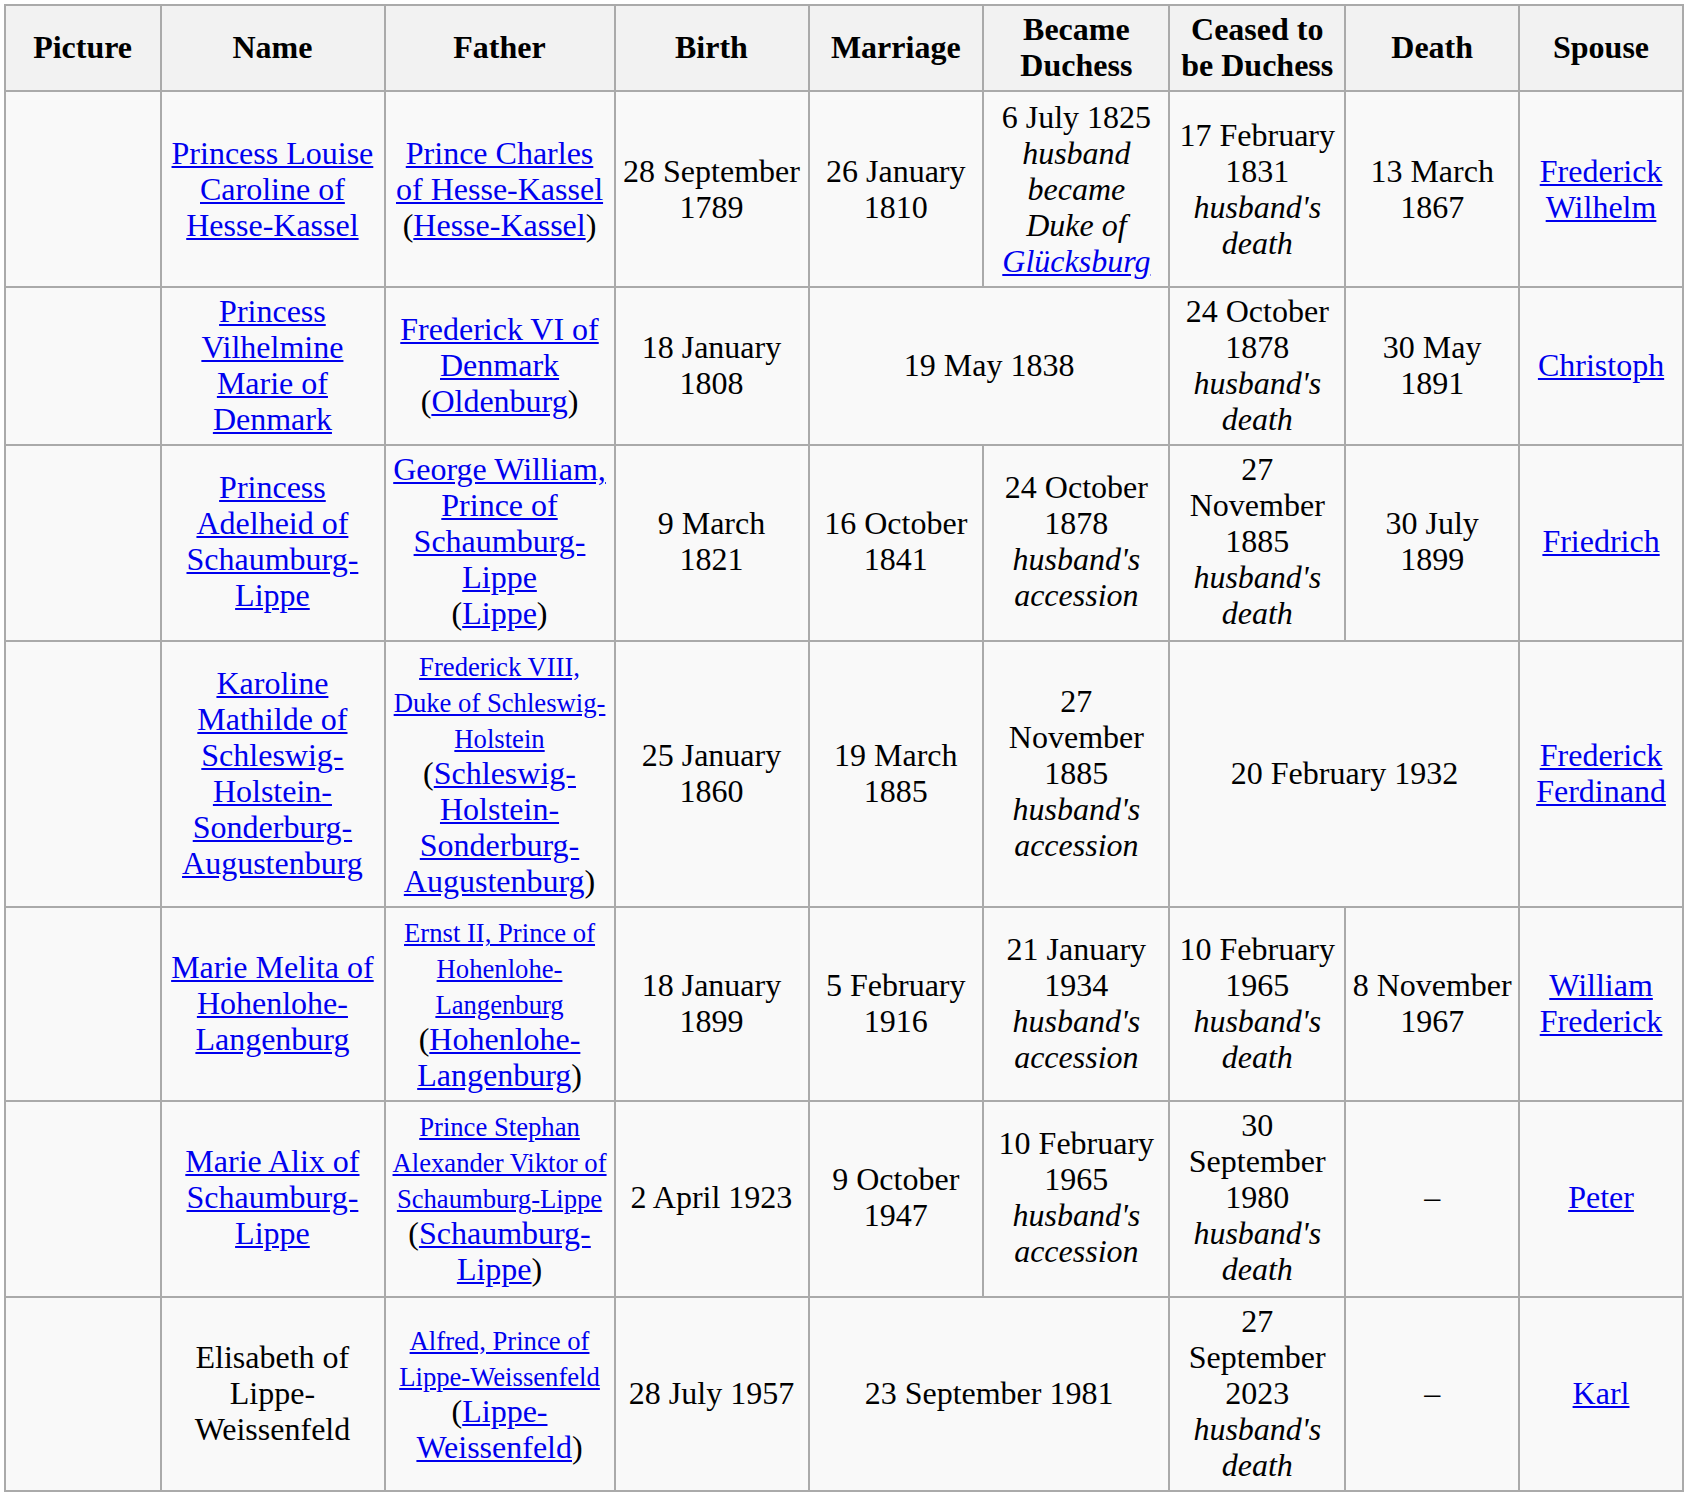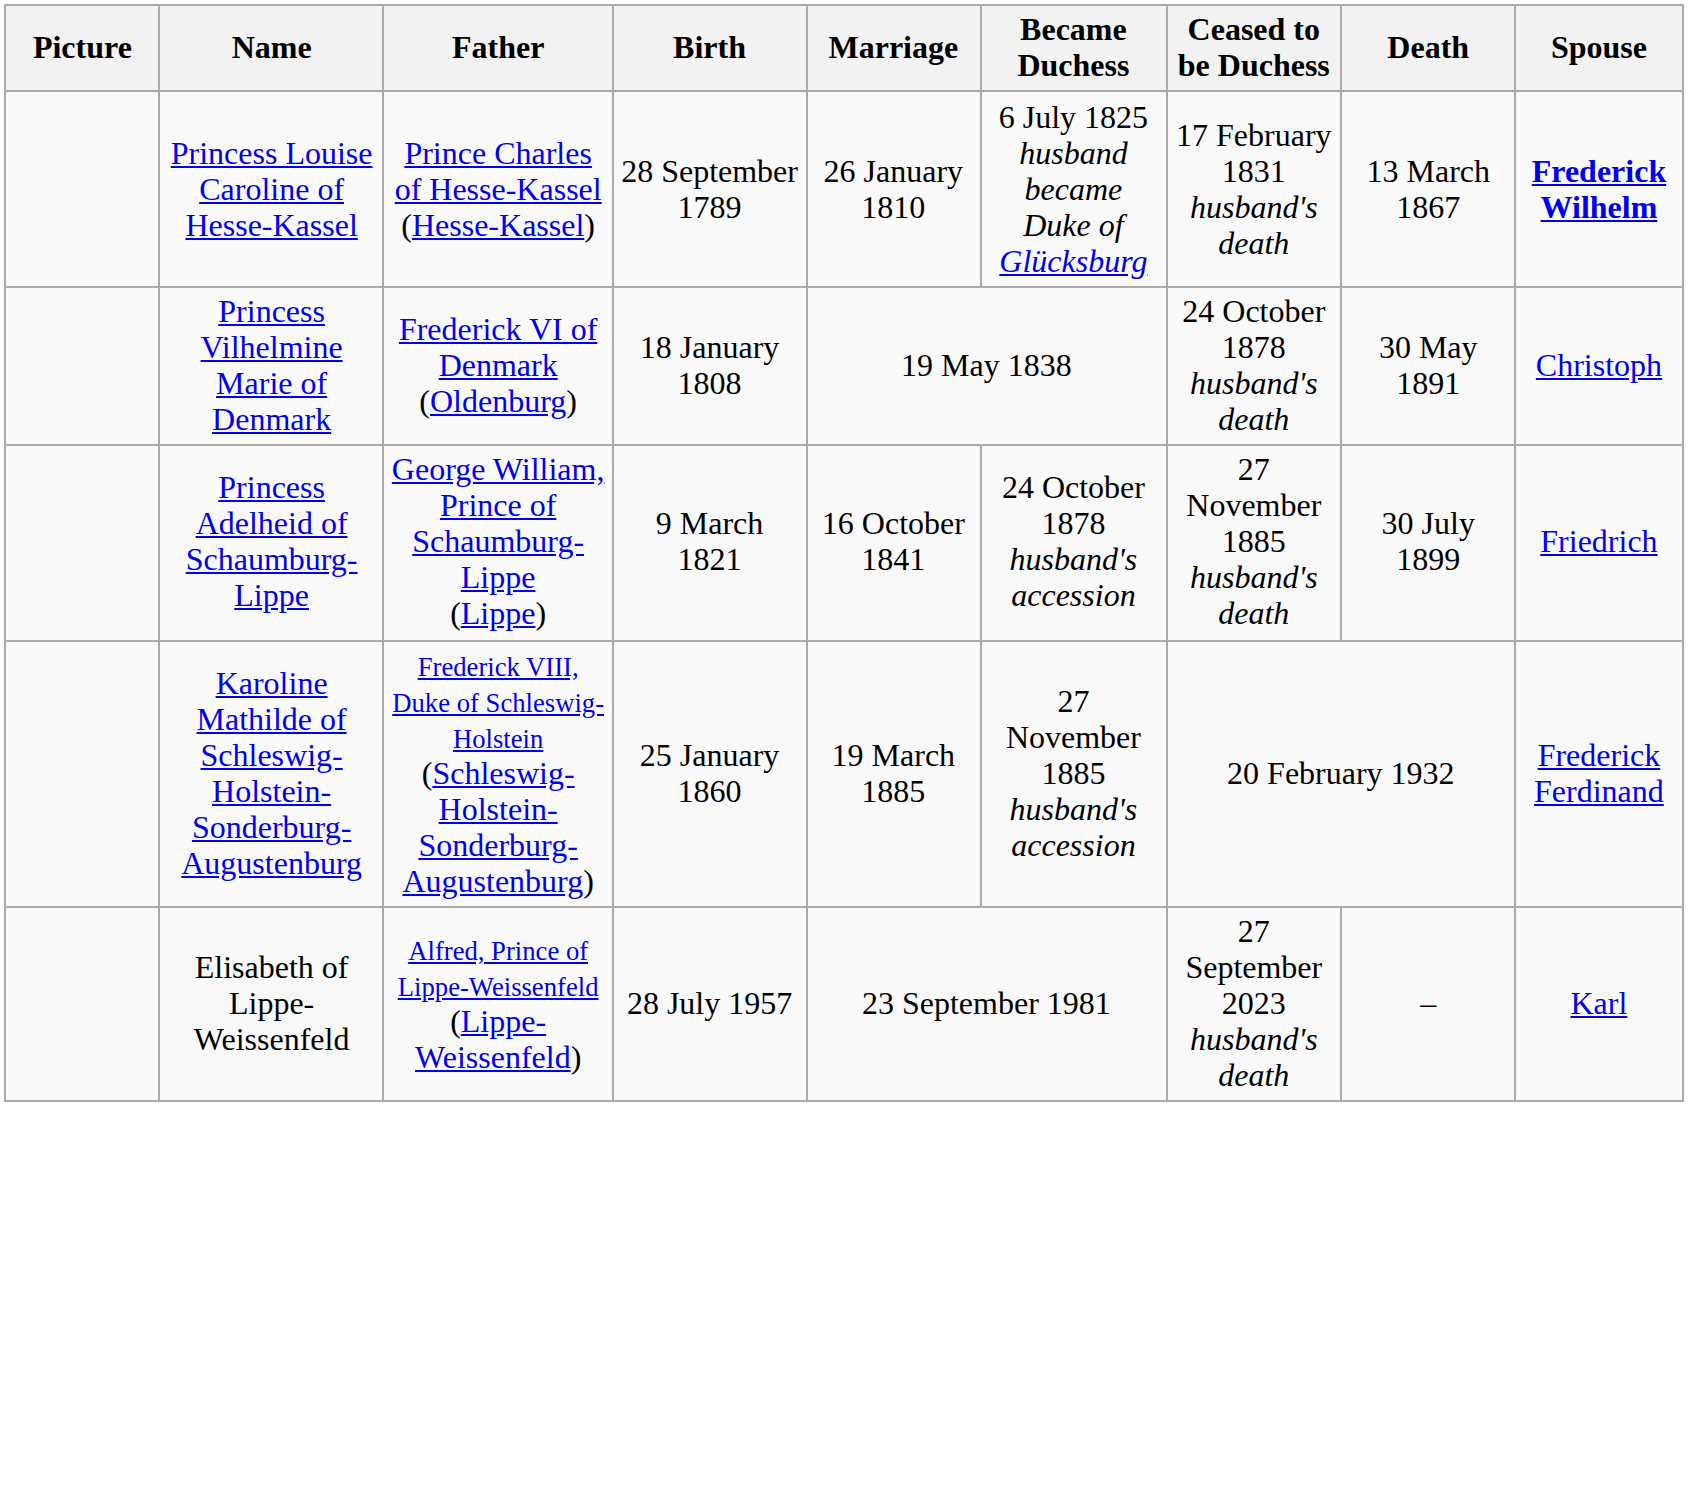Princess Louise Caroline of Hesse-Kassel | Spouse: normal -> bold
- row: Marie Melita of Hohenlohe-Langenburg | Ernst II, Prince of Hohenlohe-Langenburg (Hohenlohe-Langenburg) | 18 January 1899 | 5 February 1916 | 21 January 1934 husband's accession | 10 February 1965 husband's death | 8 November 1967 | William Frederick
- row: Marie Alix of Schaumburg-Lippe | Prince Stephan Alexander Viktor of Schaumburg-Lippe (Schaumburg-Lippe) | 2 April 1923 | 9 October 1947 | 10 February 1965 husband's accession | 30 September 1980 husband's death | – | Peter
